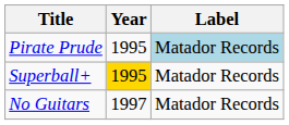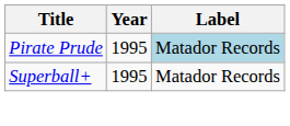Superball+ | Year: gold background -> no background
- row: No Guitars | 1997 | Matador Records
